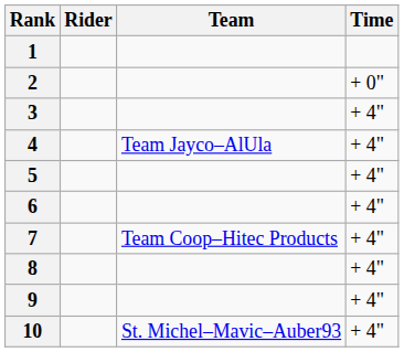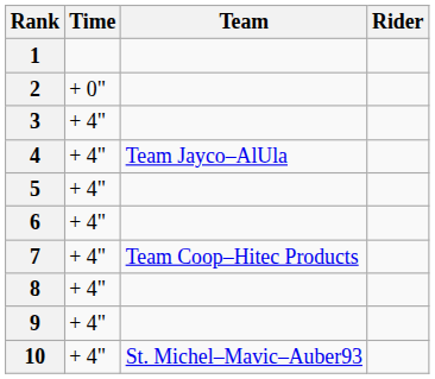columns swapped: Rider <-> Time
